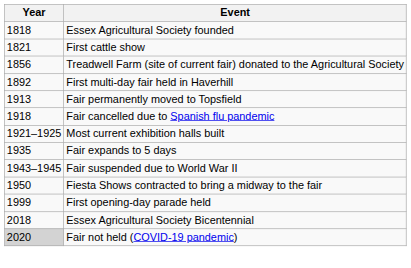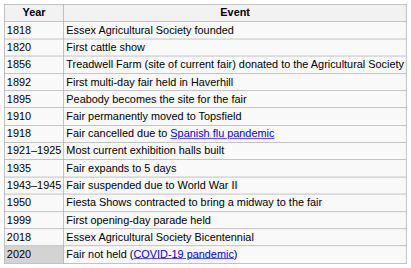First cattle show | Year: 1821 -> 1820
+ row: 1895 | Peabody becomes the site for the fair
Fair permanently moved to Topsfield | Year: 1913 -> 1910
